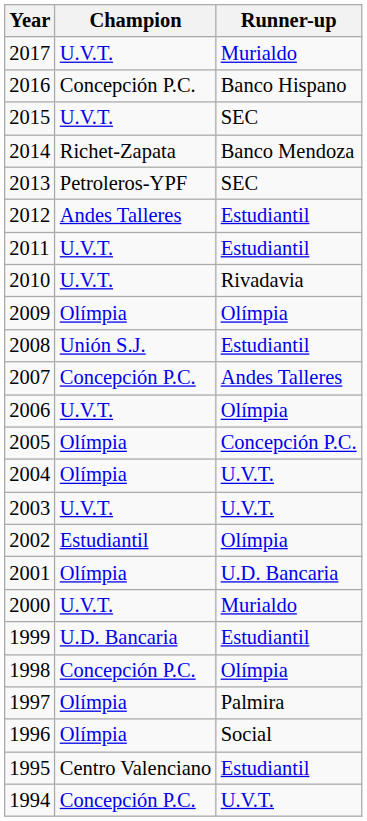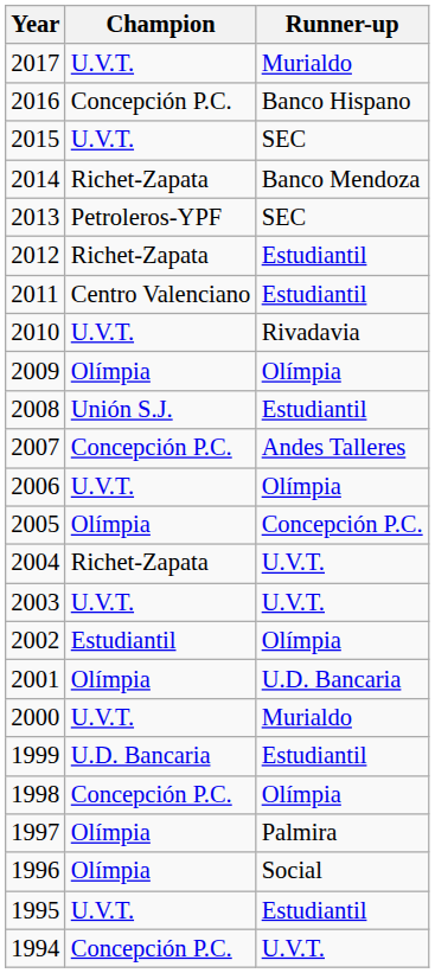2012 | Champion: Andes Talleres -> Richet-Zapata
2011 | Champion: U.V.T. -> Centro Valenciano
2004 | Champion: Olímpia -> Richet-Zapata
1995 | Champion: Centro Valenciano -> U.V.T.
